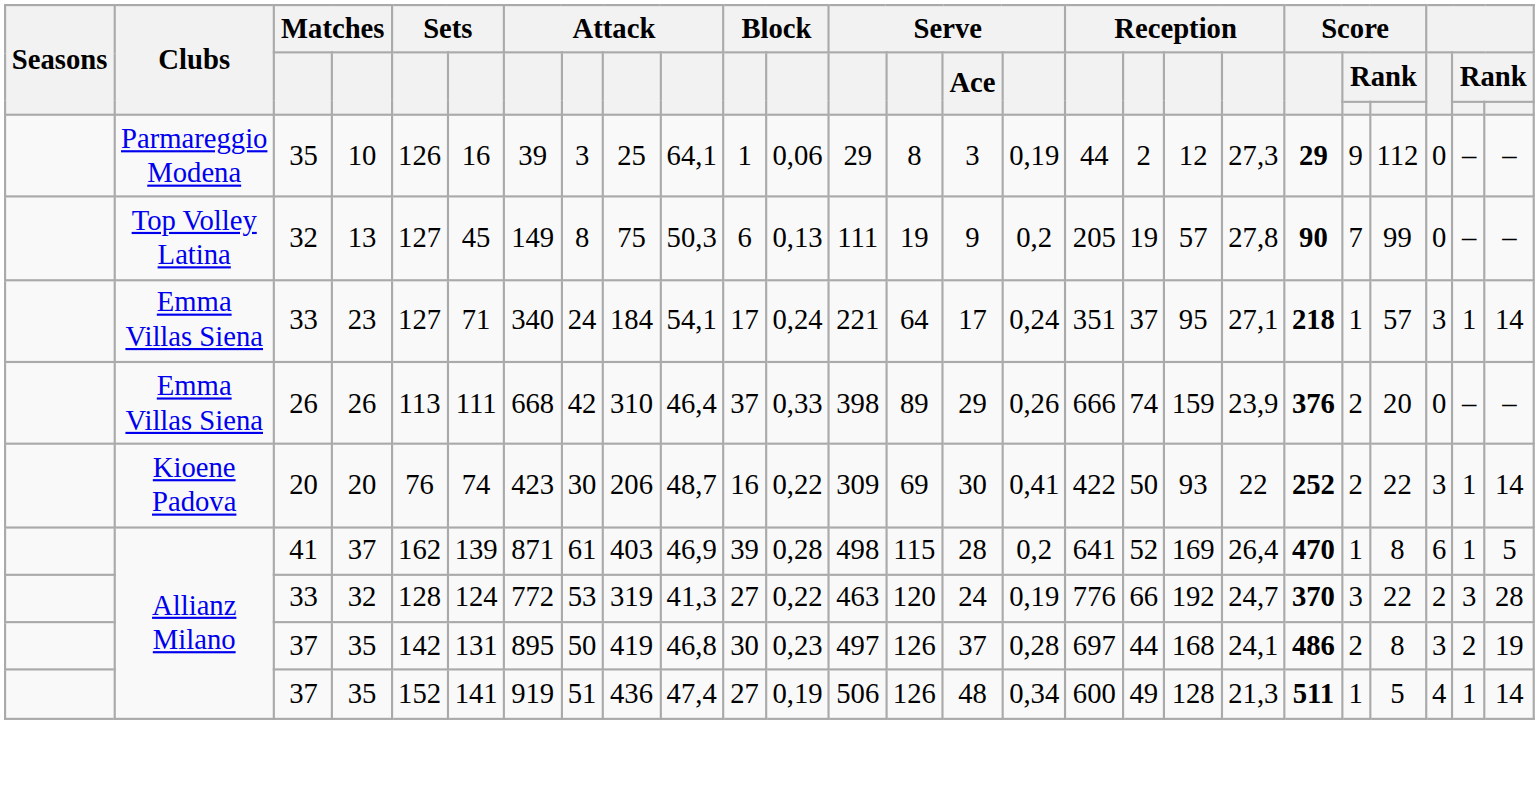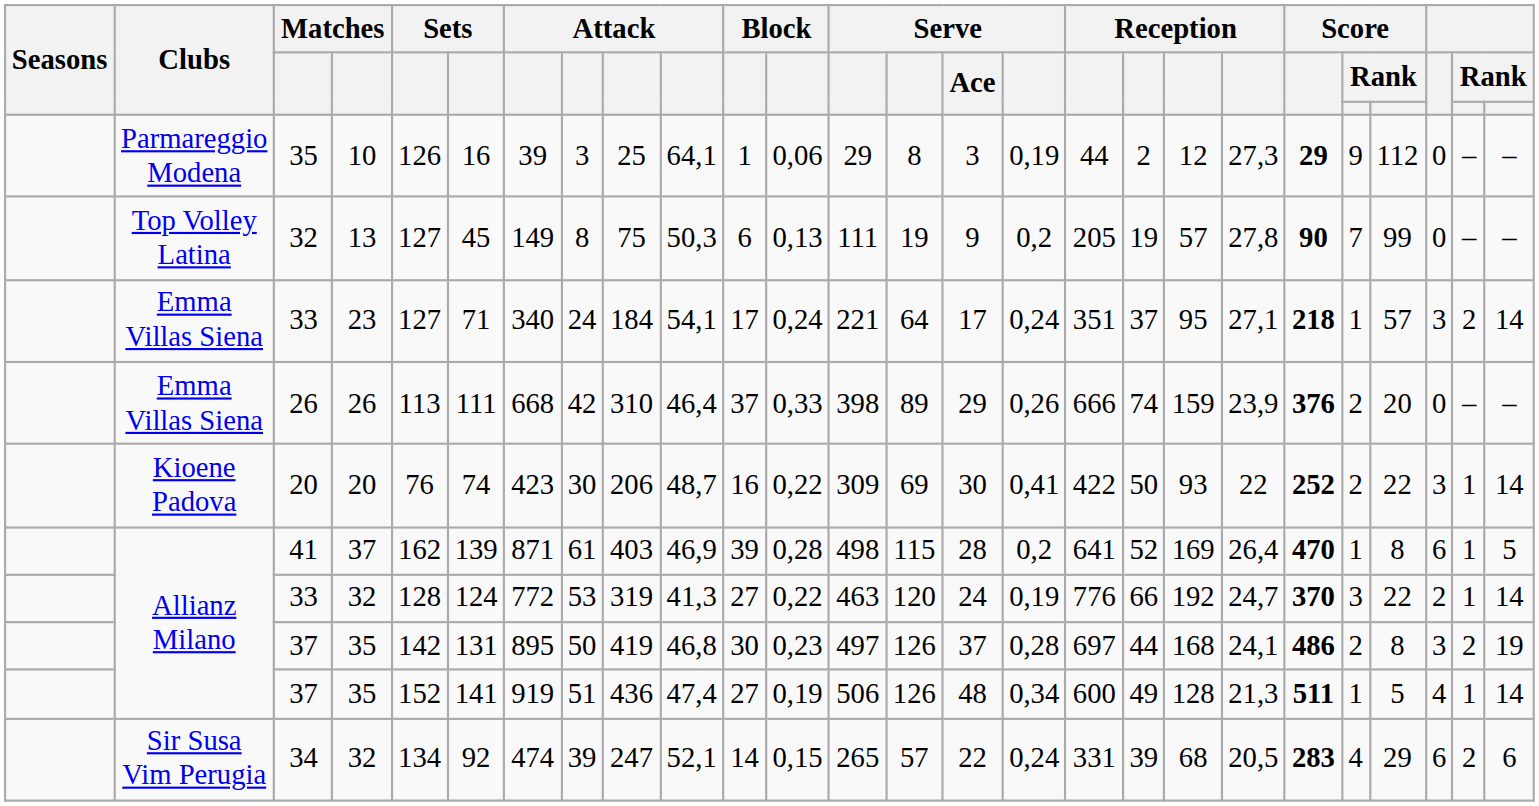33 / 23 | column 25: 1 -> 2
33 / 32 | column 25: 3 -> 1
33 / 32 | column 26: 28 -> 14
+ row: Sir Susa Vim Perugia | 34 | 32 | 134 | 92 | 474 | 39 | 247 | 52,1 | 14 | 0,15 | 265 | 57 | 22 | 0,24 | 331 | 39 | 68 | 20,5 | 283 | 4 | 29 | 6 | 2 | 6
